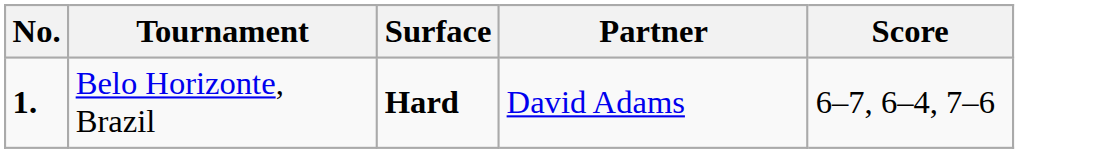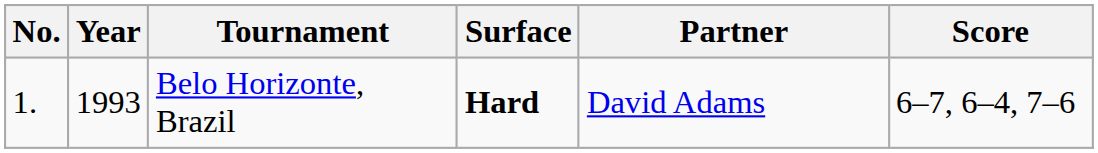+ column: Year | 1993
Belo Horizonte, Brazil | No.: bold -> normal
